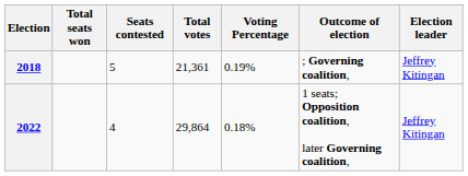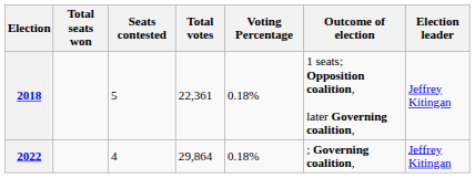2018 | Total votes: 21,361 -> 22,361
2018 | Voting Percentage: 0.19% -> 0.18%
2018 | Outcome of election: ; Governing coalition, -> 1 seats; Opposition coalition, later Governing coalition,
2022 | Outcome of election: 1 seats; Opposition coalition, later Governing coalition, -> ; Governing coalition,
